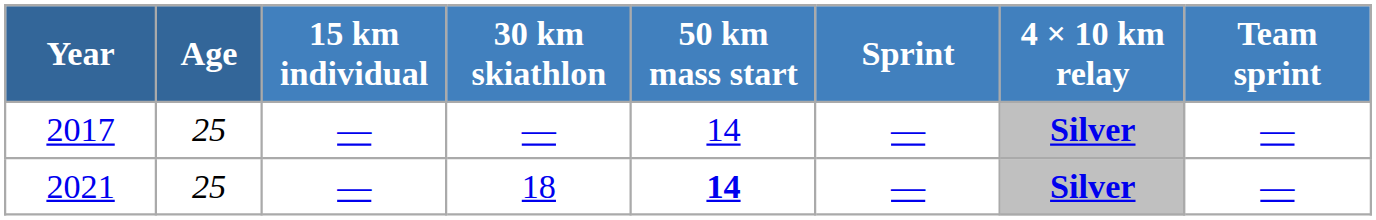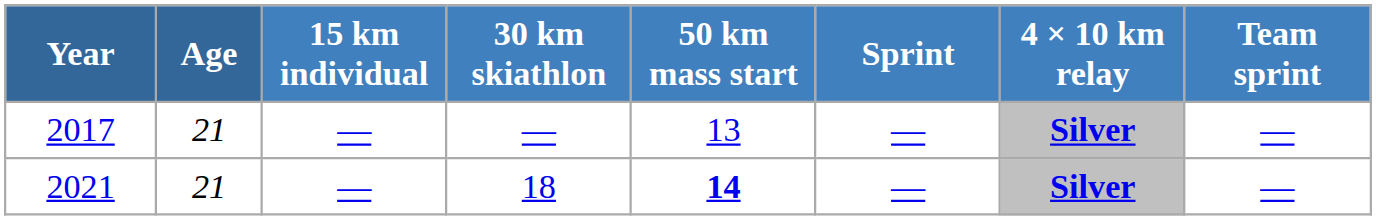2017 | Age: 25 -> 21
2017 | 50 km mass start: 14 -> 13
2021 | Age: 25 -> 21
